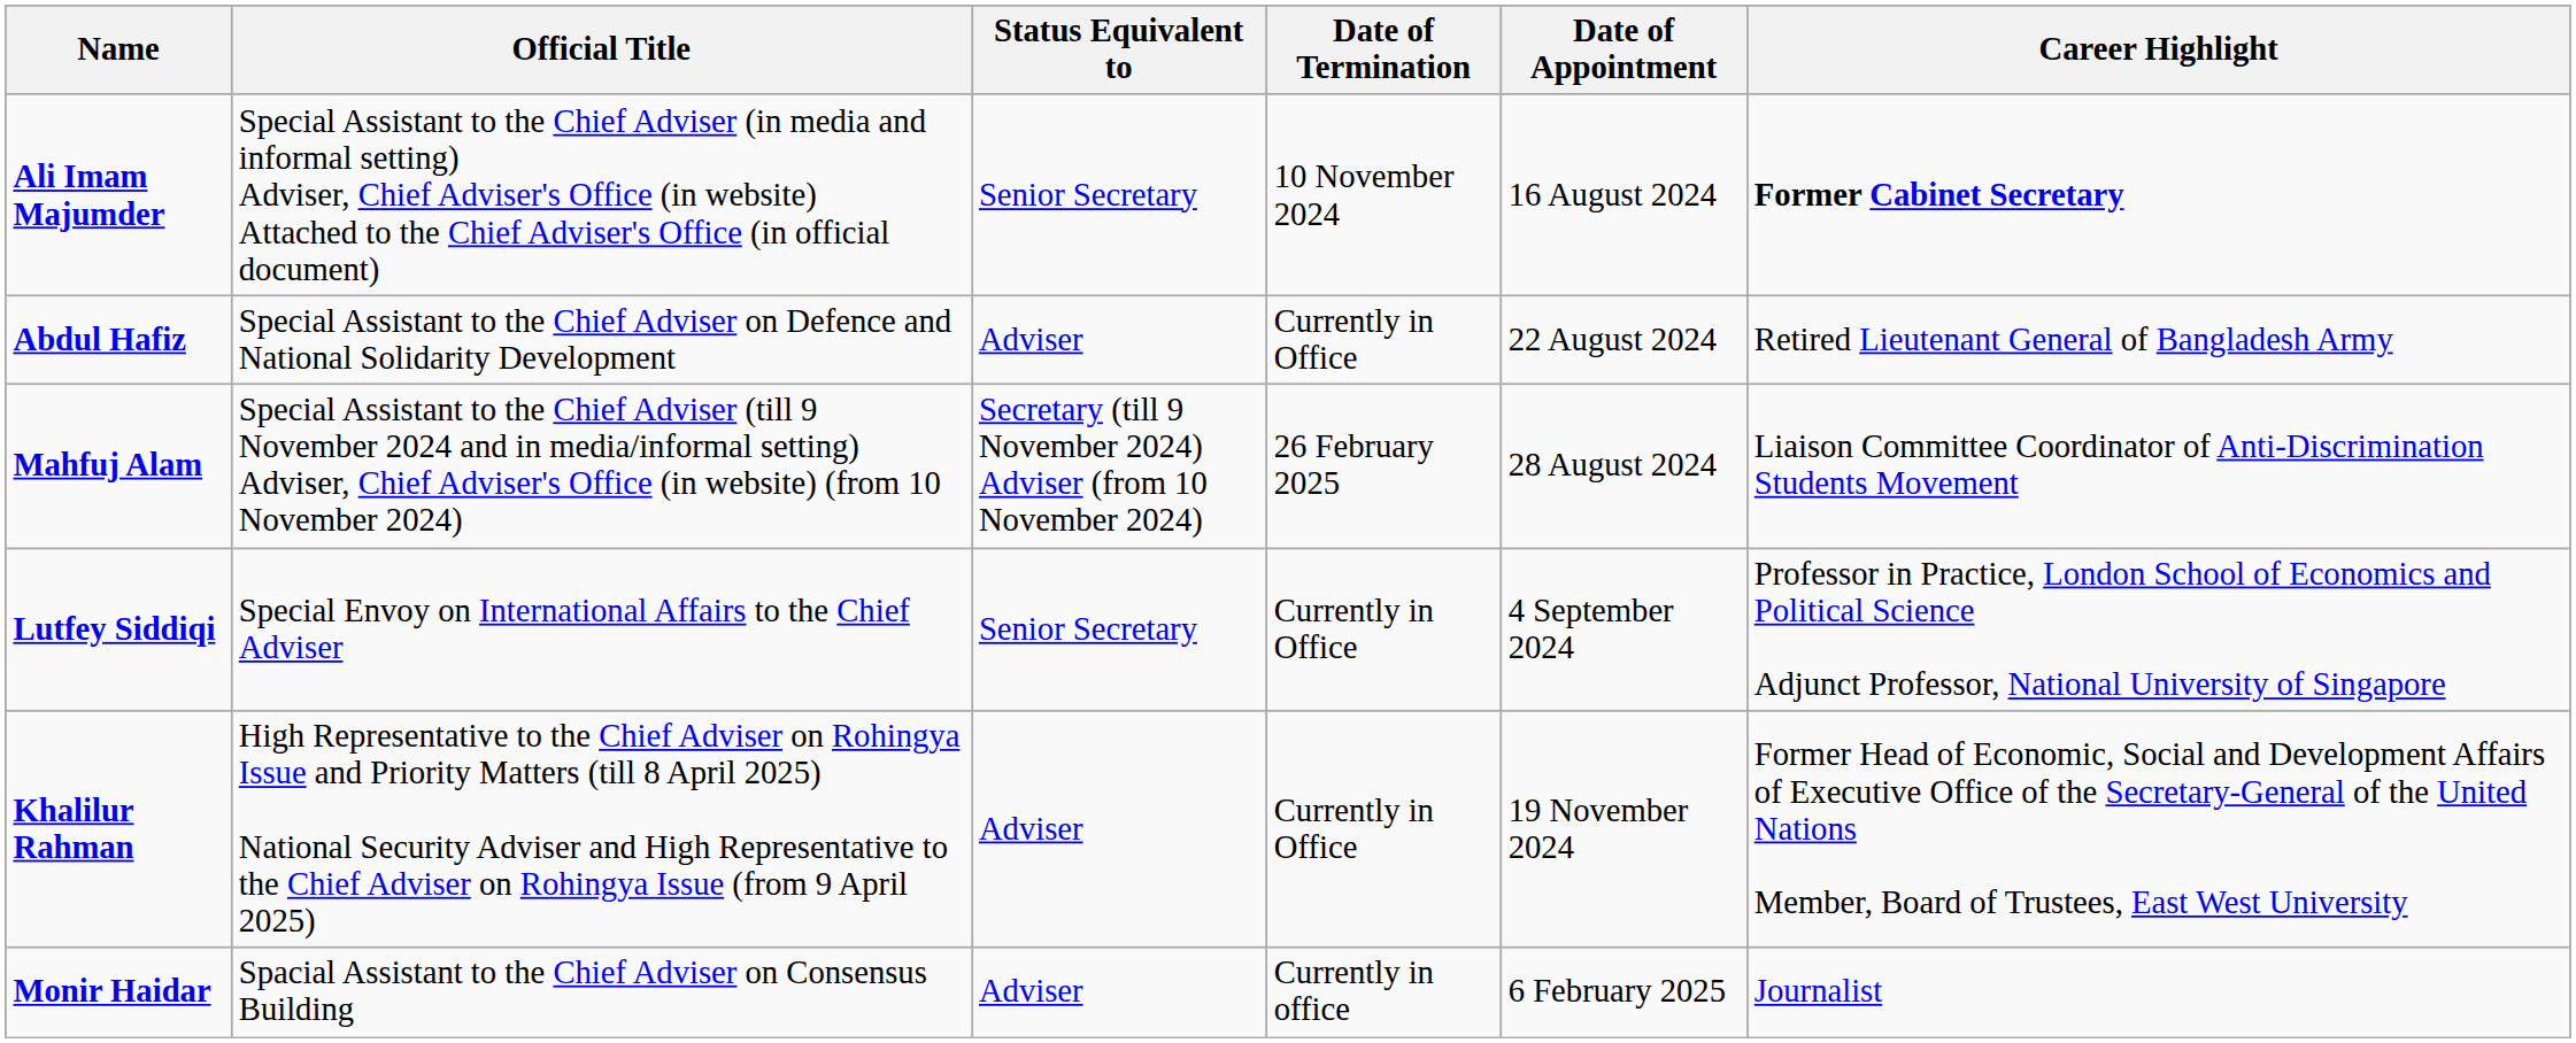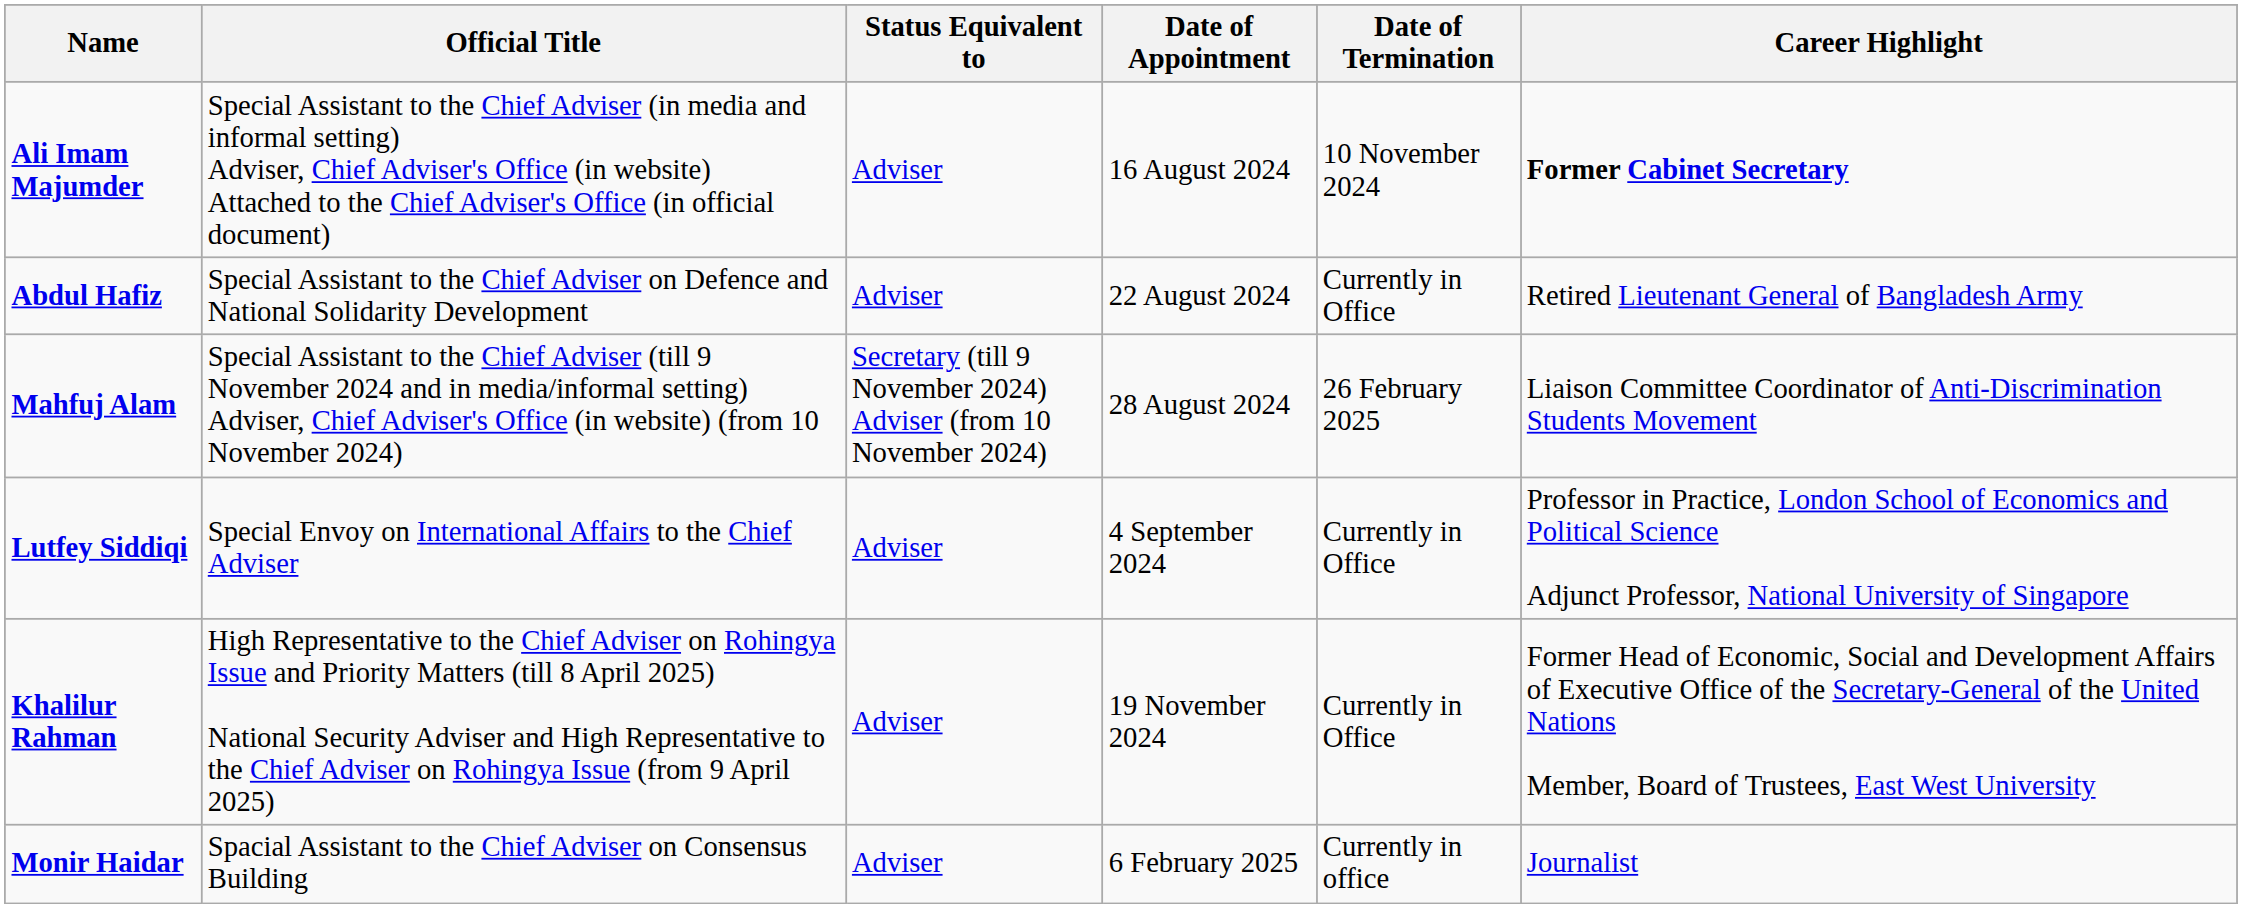columns swapped: Date of Appointment <-> Date of Termination
Ali Imam Majumder | Status Equivalent to: Senior Secretary -> Adviser
Lutfey Siddiqi | Status Equivalent to: Senior Secretary -> Adviser
